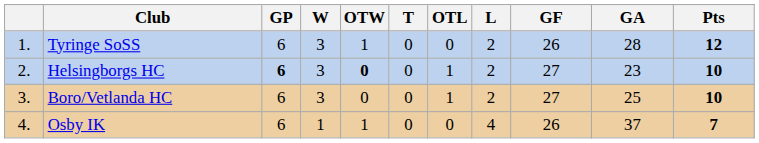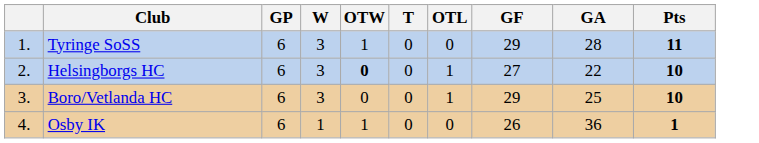- column: L | 2 | 2 | 2 | 4
Tyringe SoSS | GF: 26 -> 29
Tyringe SoSS | Pts: 12 -> 11
Helsingborgs HC | GP: bold -> normal
Helsingborgs HC | GA: 23 -> 22
Boro/Vetlanda HC | GF: 27 -> 29
Osby IK | GA: 37 -> 36
Osby IK | Pts: 7 -> 1
